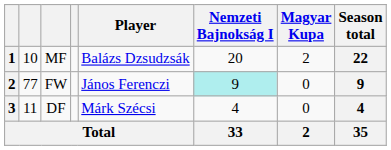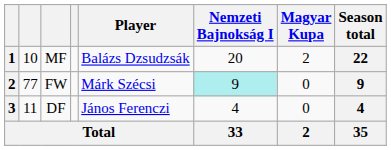FW | Player: János Ferenczi -> Márk Szécsi
DF | Player: Márk Szécsi -> János Ferenczi
